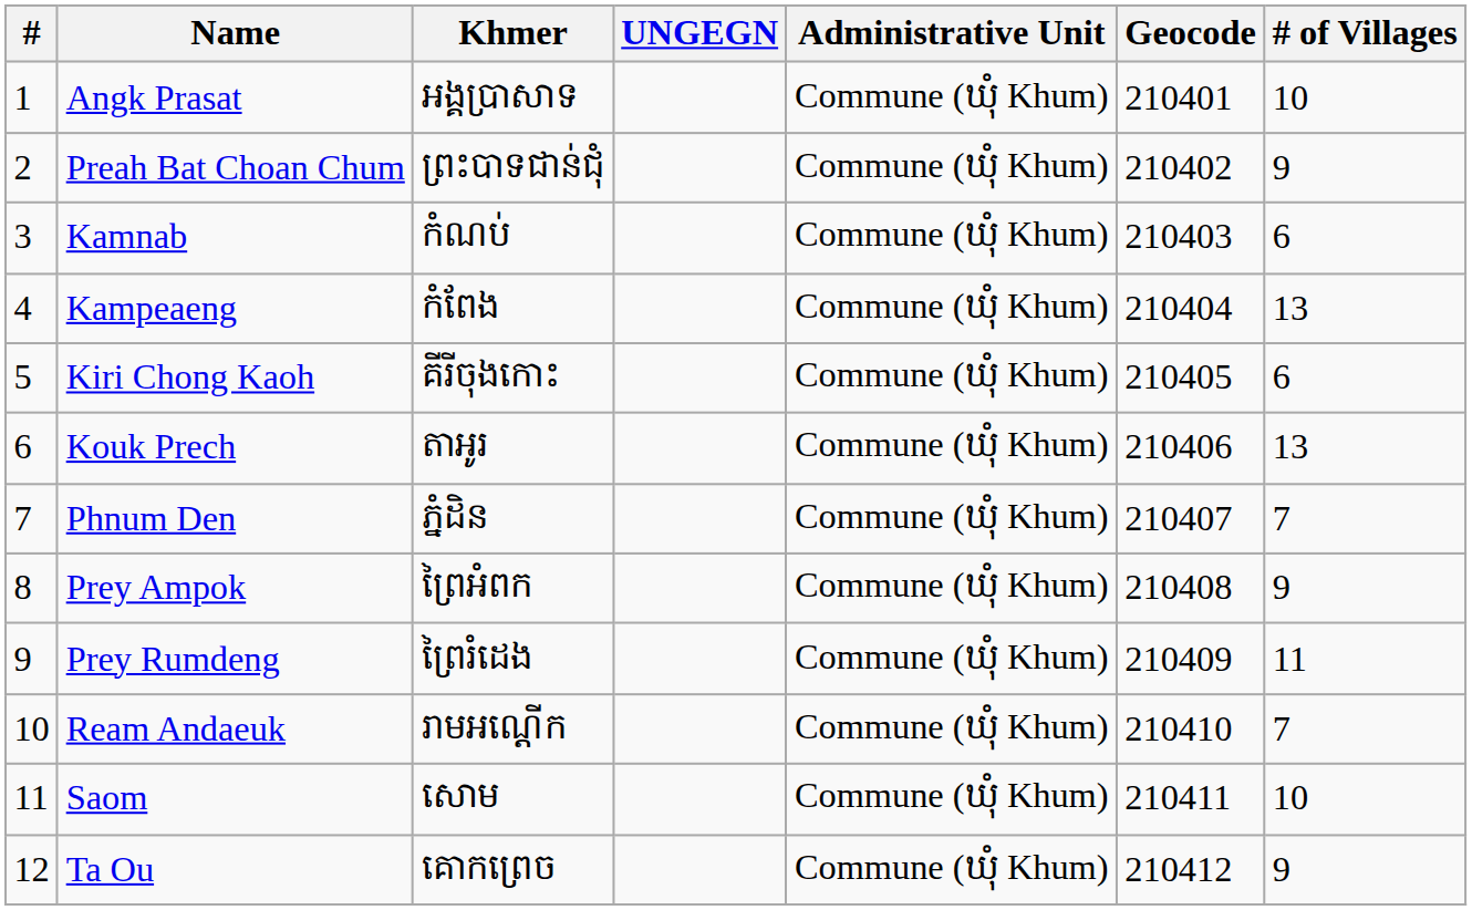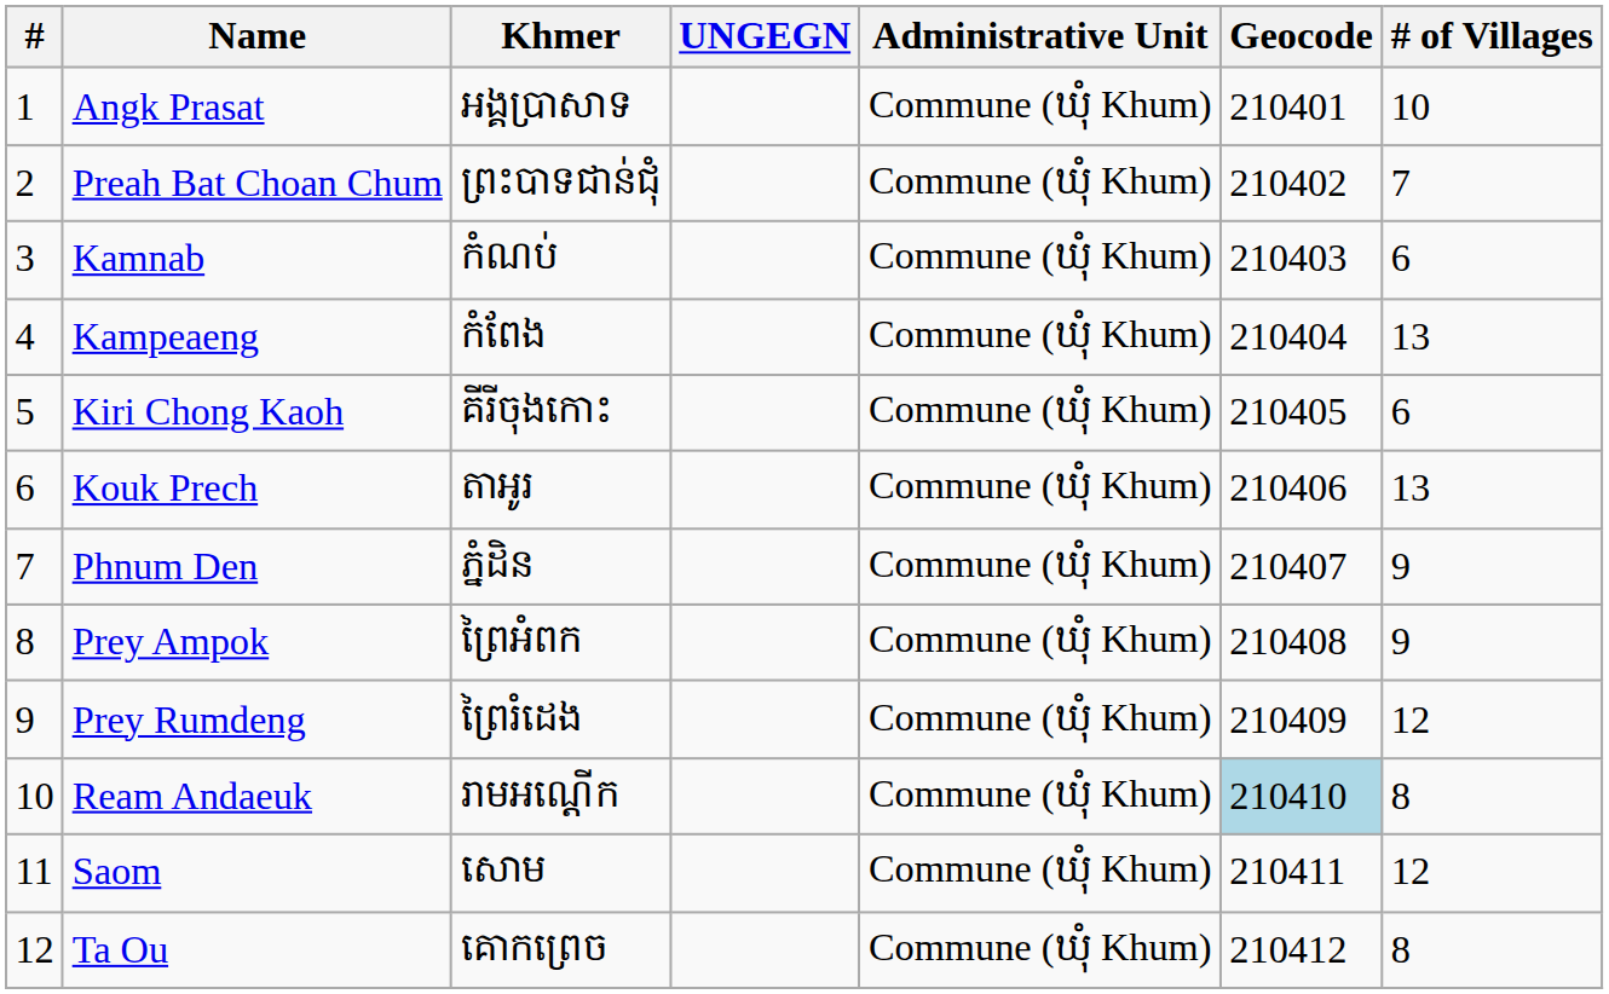Preah Bat Choan Chum | # of Villages: 9 -> 7
Phnum Den | # of Villages: 7 -> 9
Prey Rumdeng | # of Villages: 11 -> 12
Ream Andaeuk | Geocode: no background -> lightblue background
Ream Andaeuk | # of Villages: 7 -> 8
Saom | # of Villages: 10 -> 12
Ta Ou | # of Villages: 9 -> 8
